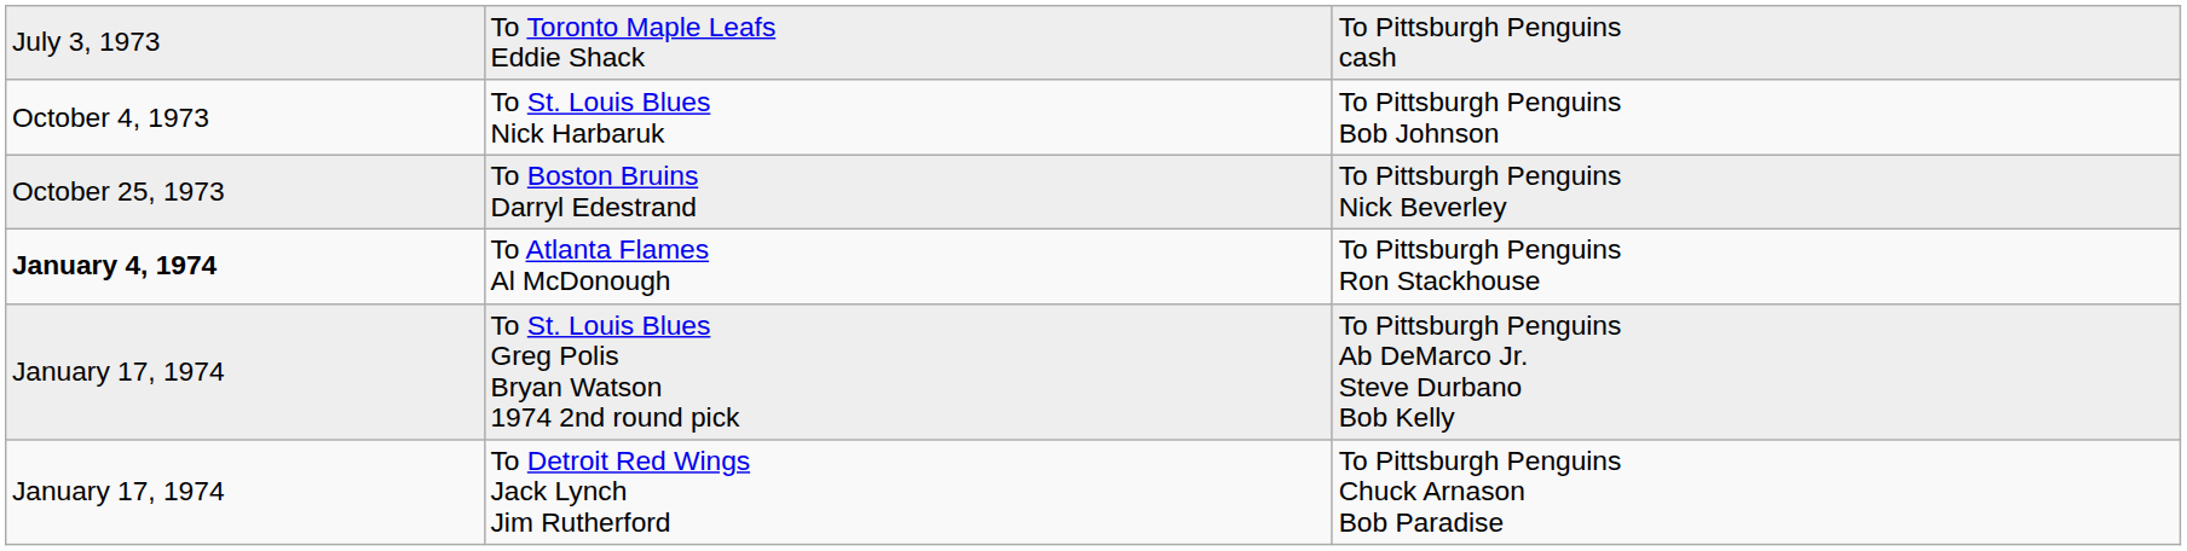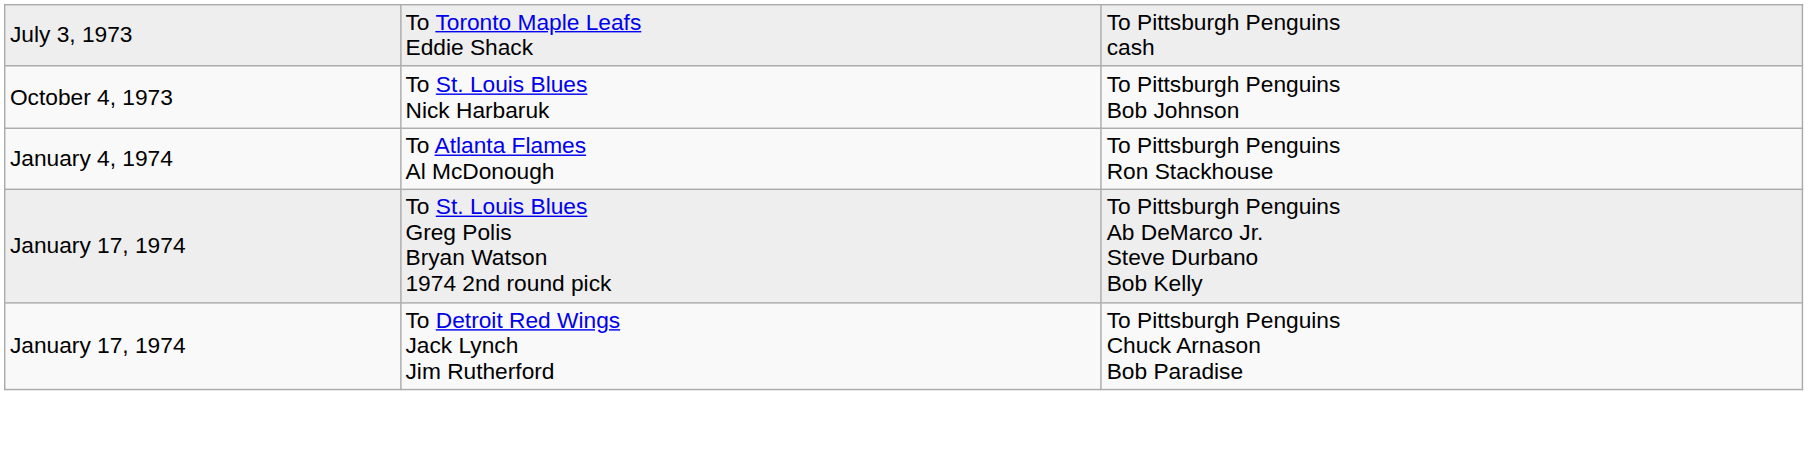- row: October 25, 1973 | To Boston Bruins Darryl Edestrand | To Pittsburgh Penguins Nick Beverley
To Atlanta Flames Al McDonough | column 1: bold -> normal
